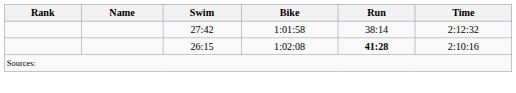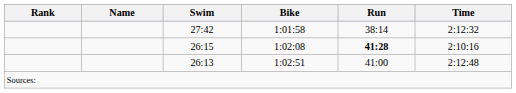+ row: 26:13 | 1:02:51 | 41:00 | 2:12:48
